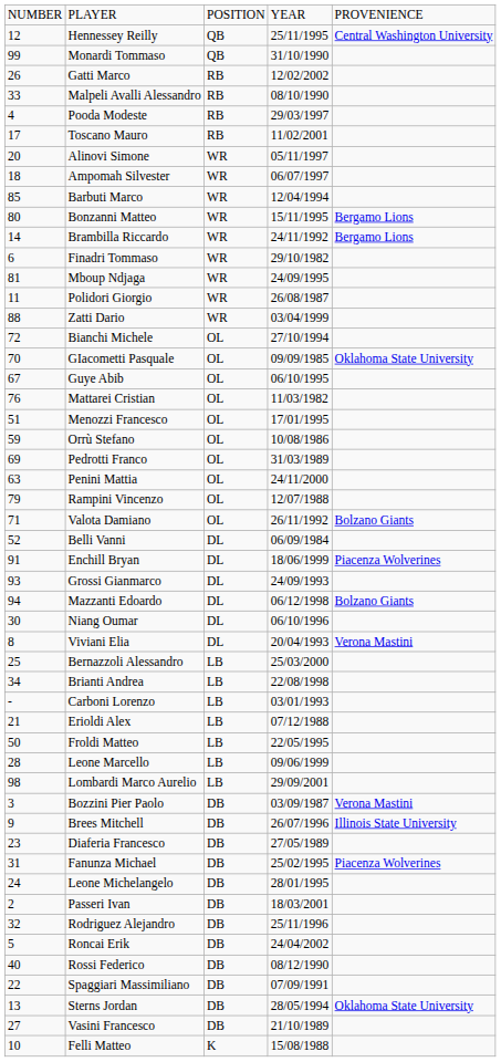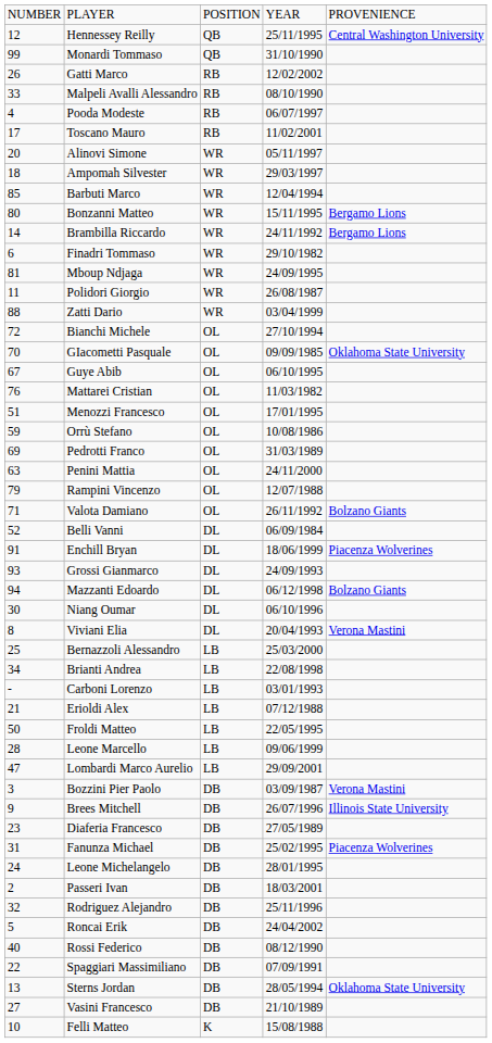Pooda Modeste | column 4: 29/03/1997 -> 06/07/1997
Ampomah Silvester | column 4: 06/07/1997 -> 29/03/1997
Lombardi Marco Aurelio | column 1: 98 -> 47
